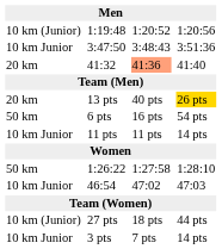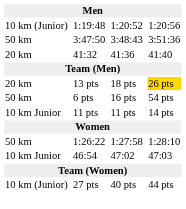3:47:50 | column 1: 10 km Junior -> 50 km
41:32 | column 5: lightsalmon background -> no background
13 pts | column 5: 40 pts -> 18 pts
27 pts | column 5: 18 pts -> 40 pts
- row: 10 km Junior | 3 pts | 7 pts | 14 pts
